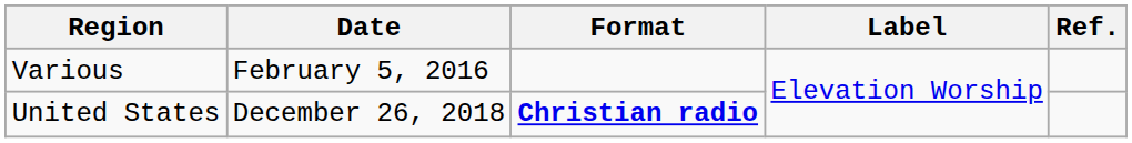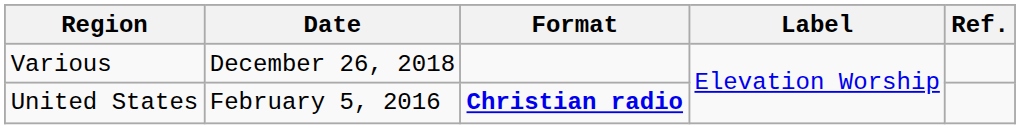Various | Date: February 5, 2016 -> December 26, 2018
United States | Date: December 26, 2018 -> February 5, 2016
